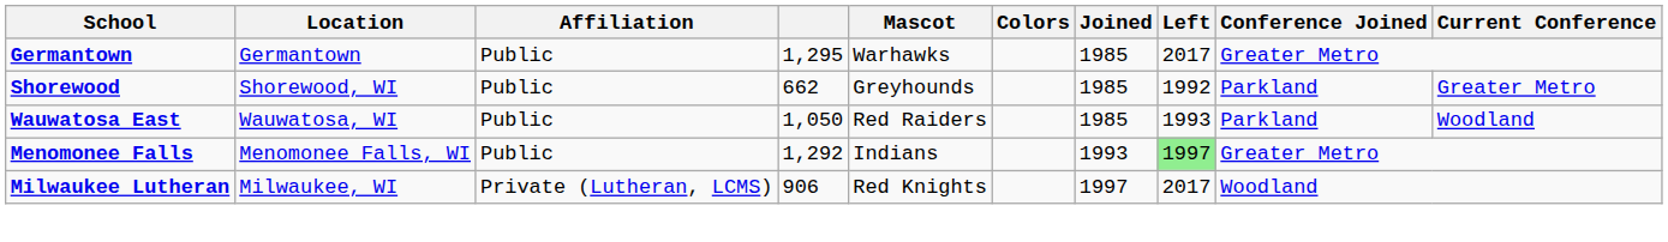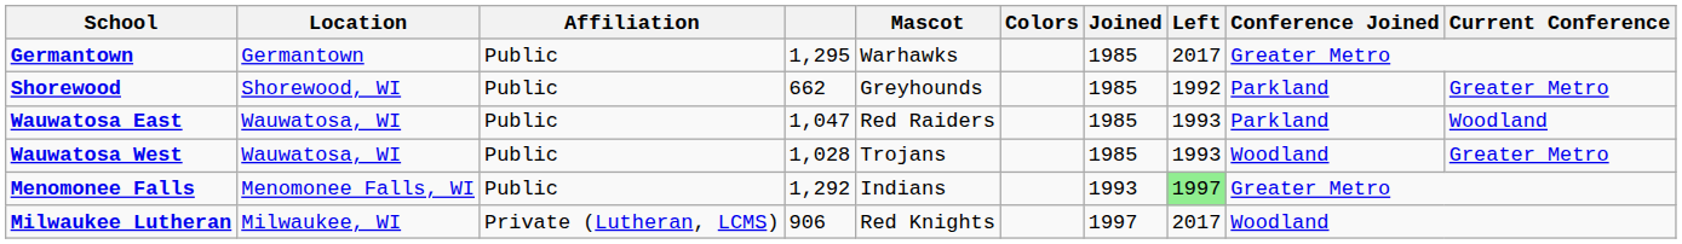Wauwatosa East | column 4: 1,050 -> 1,047
+ row: Wauwatosa West | Wauwatosa, WI | Public | 1,028 | Trojans | 1985 | 1993 | Woodland | Greater Metro
